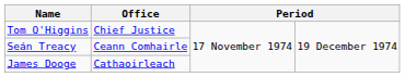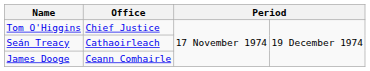Seán Treacy | Office: Ceann Comhairle -> Cathaoirleach
James Dooge | Office: Cathaoirleach -> Ceann Comhairle
